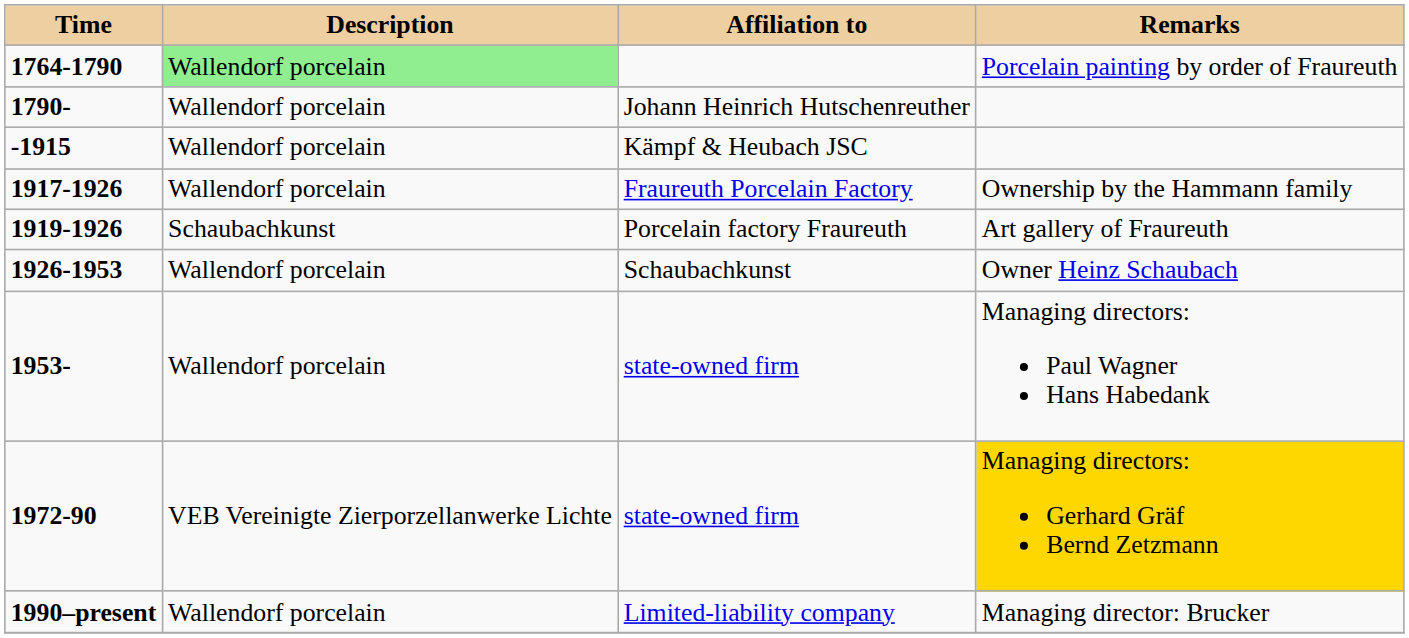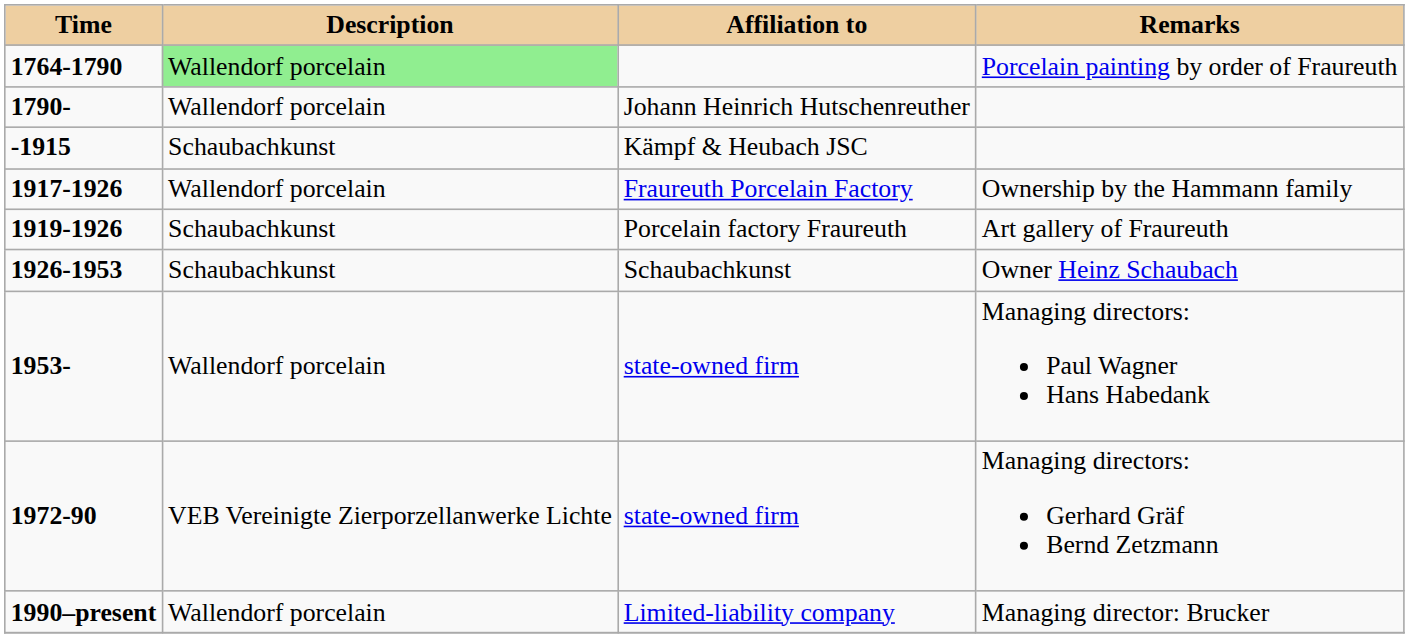-1915 | Description: Wallendorf porcelain -> Schaubachkunst
1926-1953 | Description: Wallendorf porcelain -> Schaubachkunst
1972-90 | Remarks: gold background -> no background
